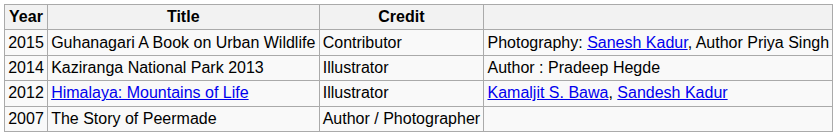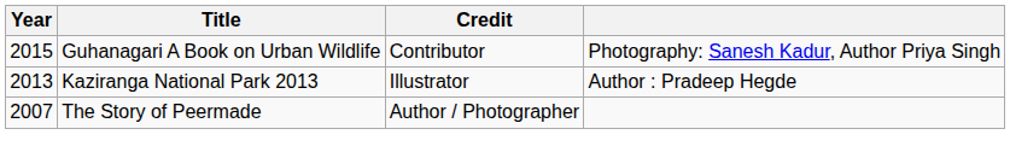Kaziranga National Park 2013 | Year: 2014 -> 2013
- row: 2012 | Himalaya: Mountains of Life | Illustrator | Kamaljit S. Bawa, Sandesh Kadur
